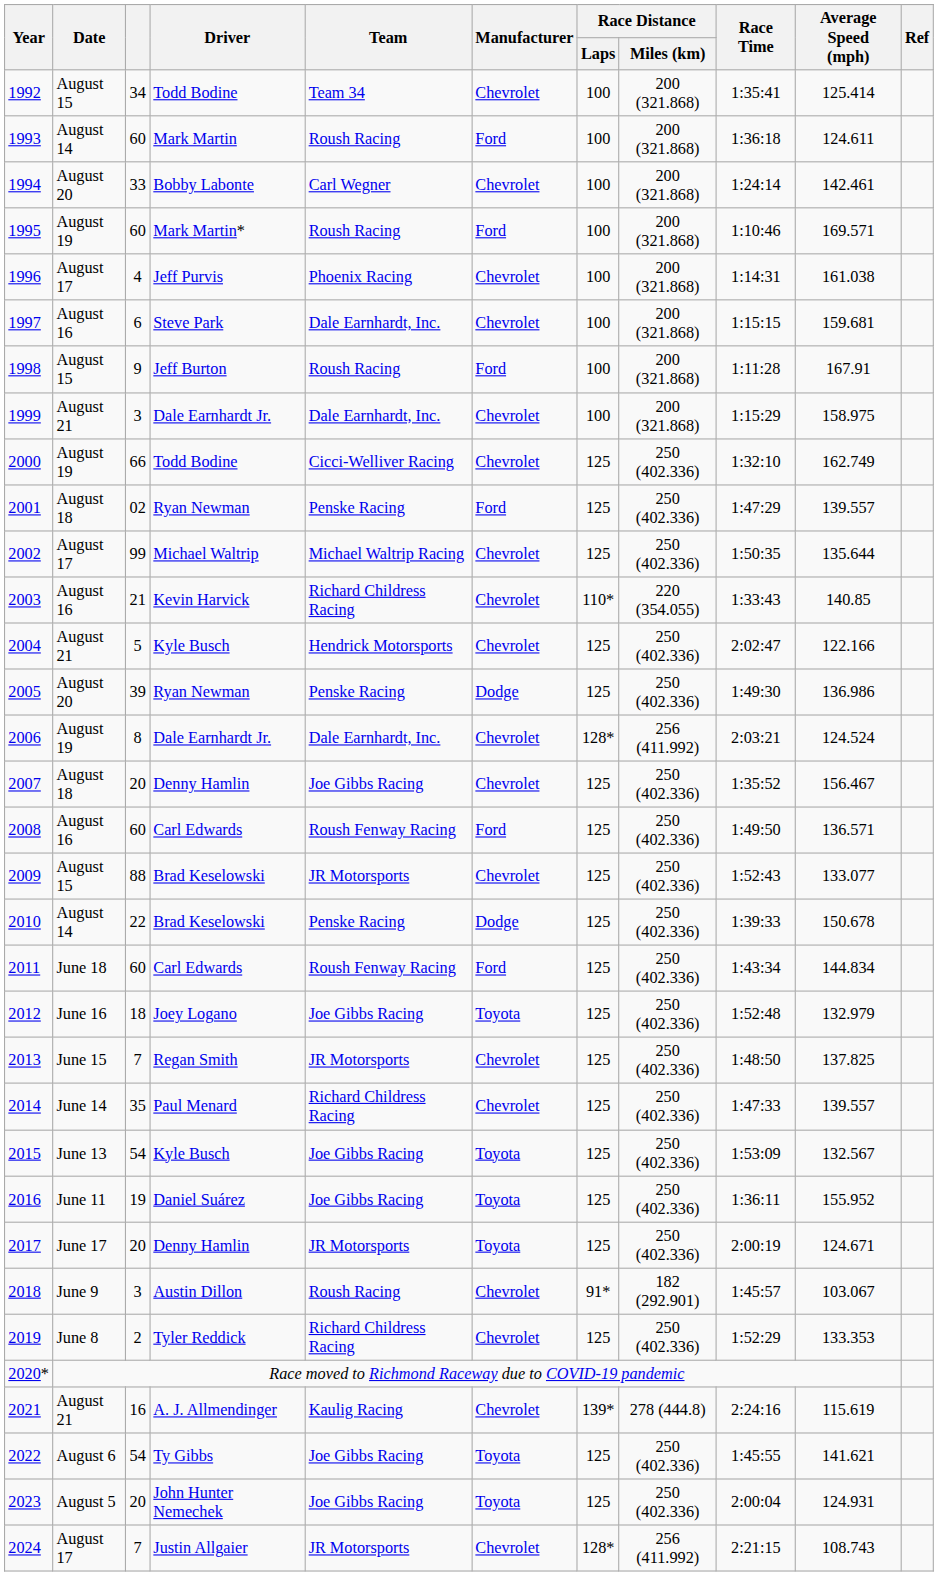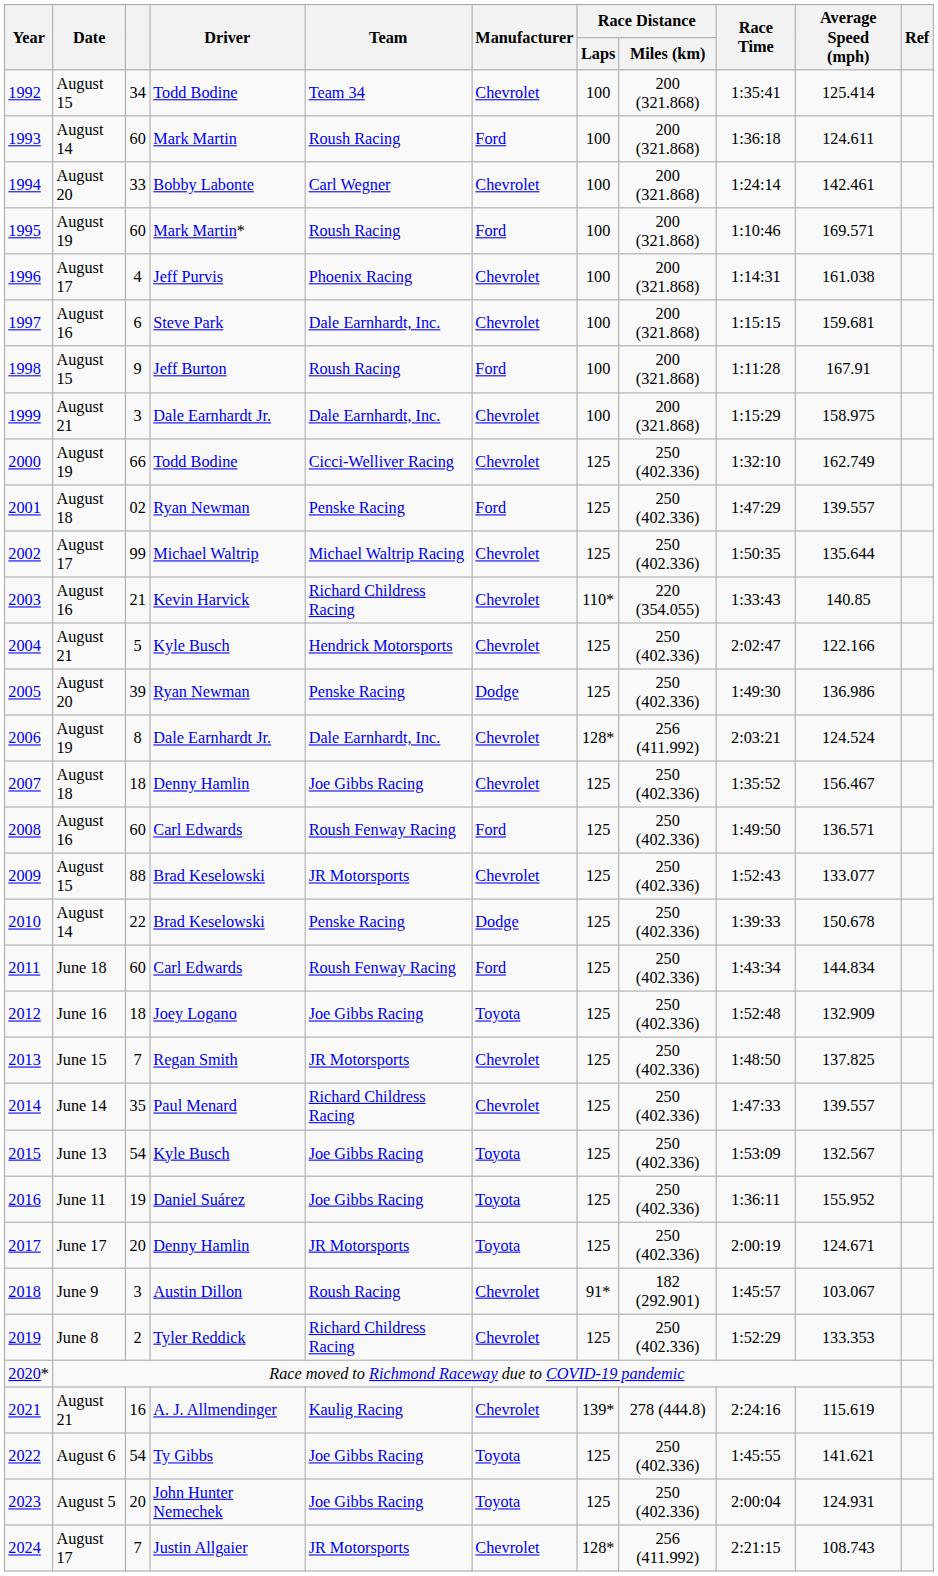2007 | column 3: 20 -> 18
2012 | Average Speed (mph): 132.979 -> 132.909
